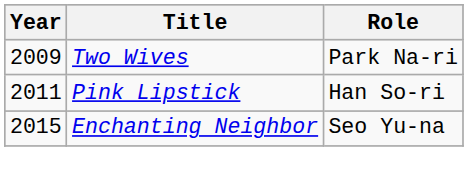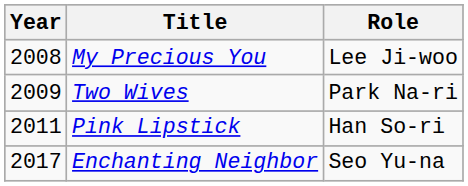+ row: 2008 | My Precious You | Lee Ji-woo
Enchanting Neighbor | Year: 2015 -> 2017
